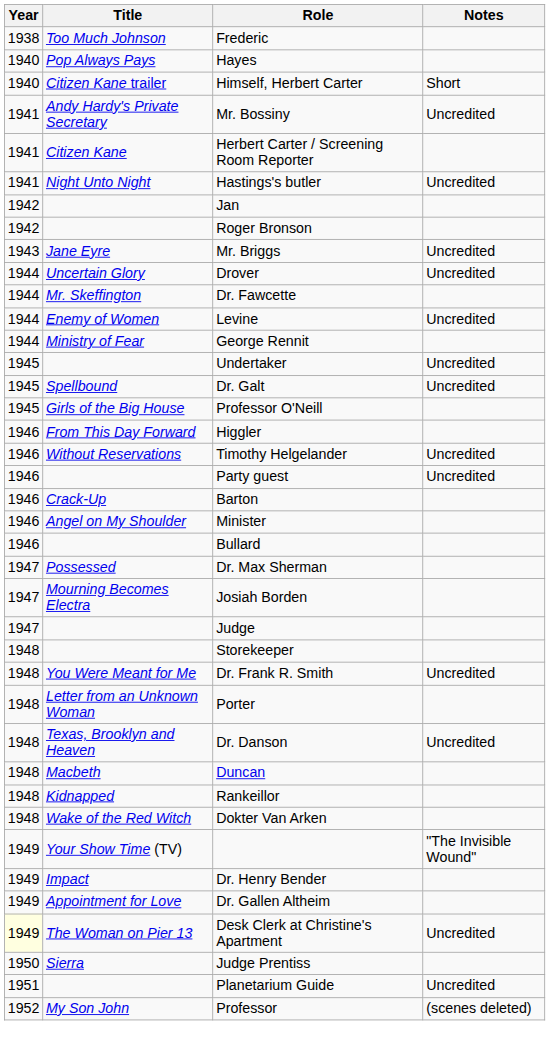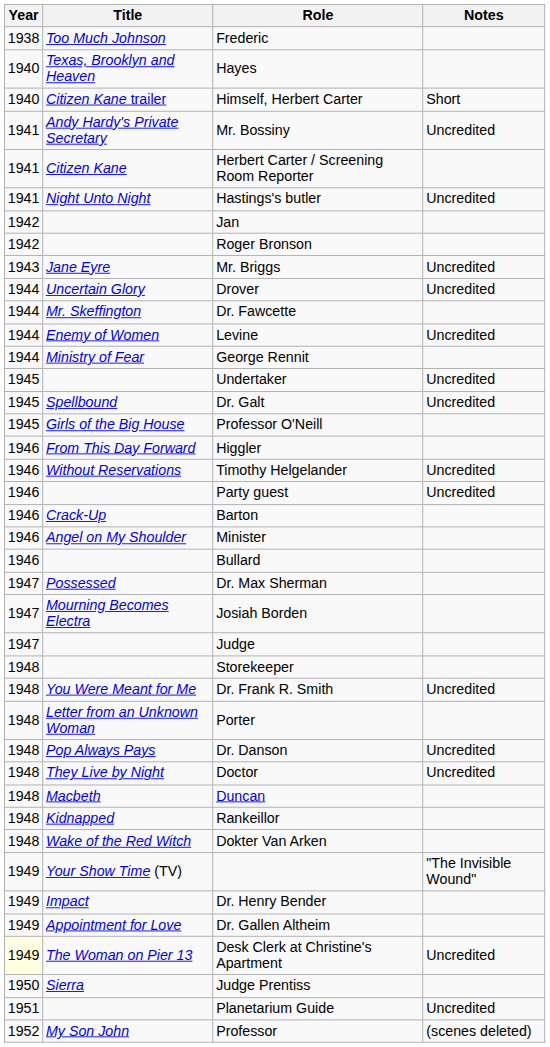Hayes | Title: Pop Always Pays -> Texas, Brooklyn and Heaven
Dr. Danson | Title: Texas, Brooklyn and Heaven -> Pop Always Pays
+ row: 1948 | They Live by Night | Doctor | Uncredited
